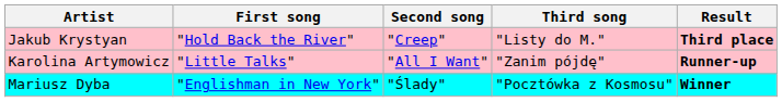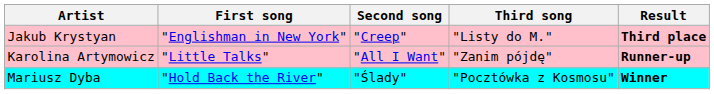Jakub Krystyan | First song: "Hold Back the River" -> "Englishman in New York"
Mariusz Dyba | First song: "Englishman in New York" -> "Hold Back the River"
